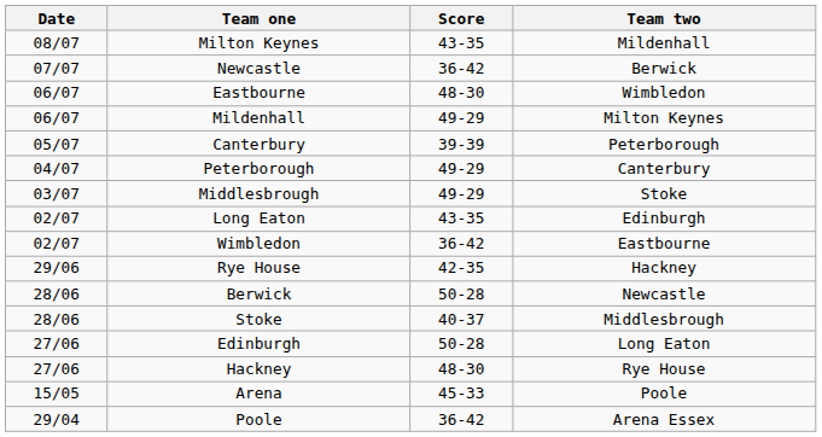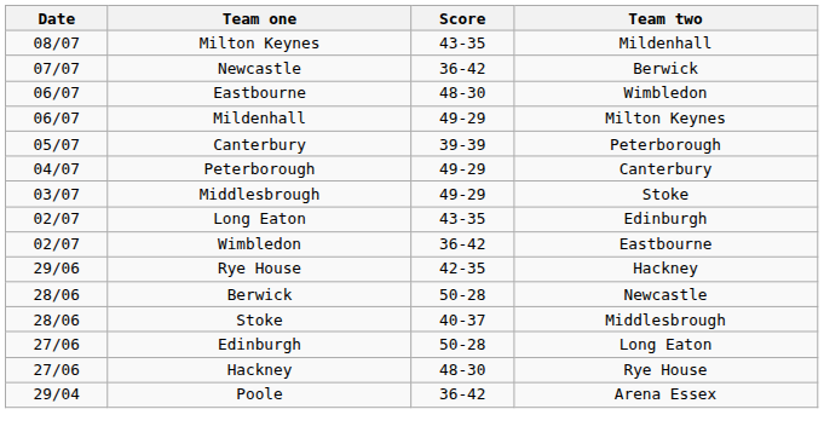- row: 15/05 | Arena | 45-33 | Poole
